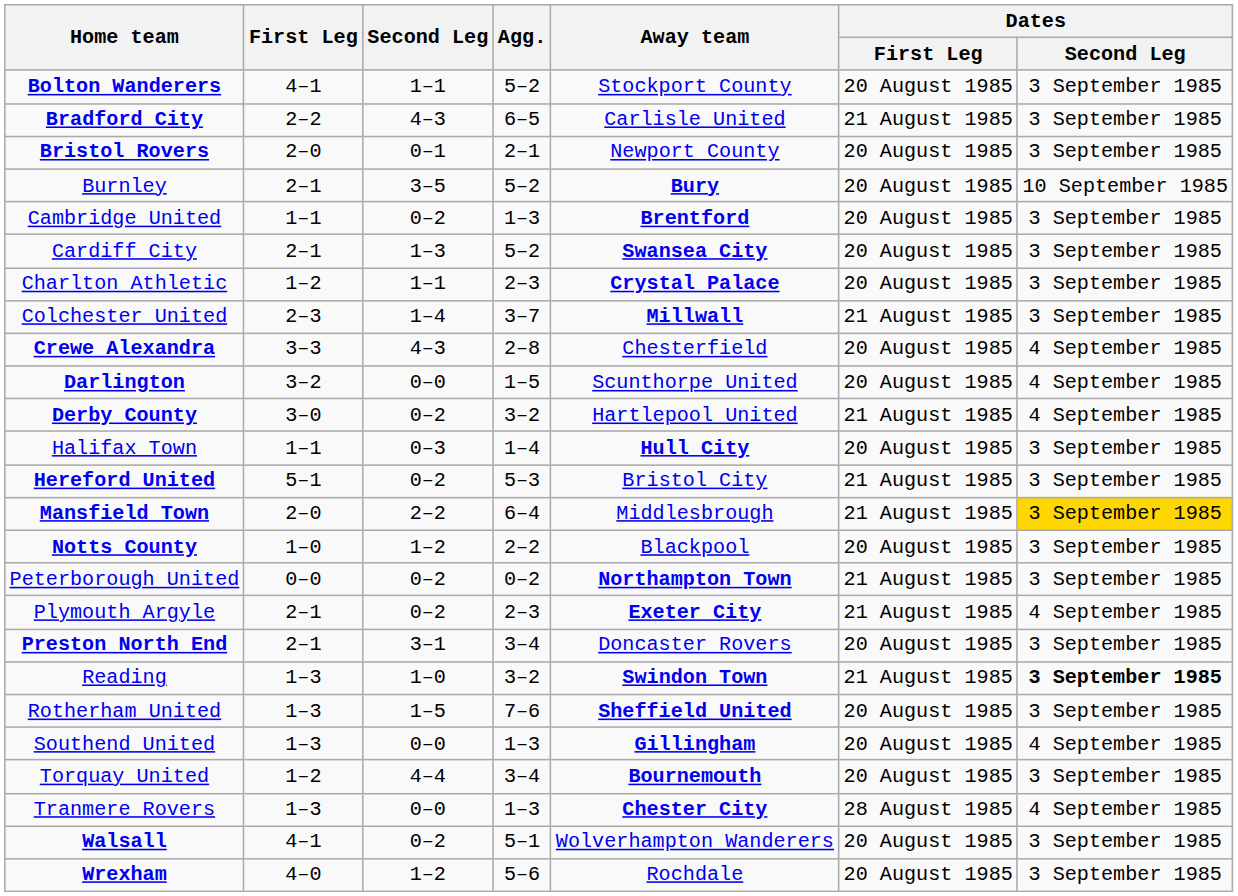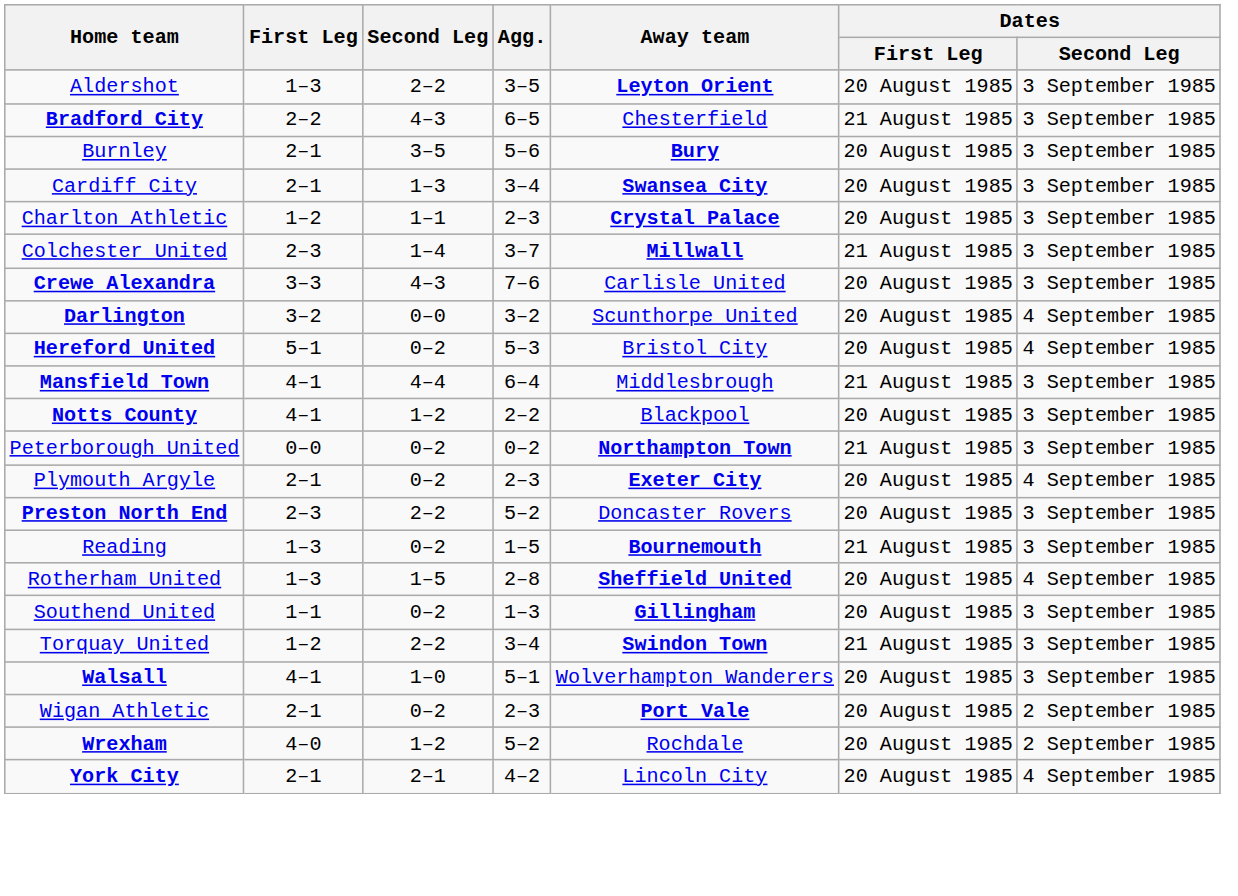+ row: Aldershot | 1–3 | 2–2 | 3–5 | Leyton Orient | 20 August 1985 | 3 September 1985
- row: Bolton Wanderers | 4–1 | 1–1 | 5–2 | Stockport County | 20 August 1985 | 3 September 1985
Bradford City | Away team: Carlisle United -> Chesterfield
- row: Bristol Rovers | 2–0 | 0–1 | 2–1 | Newport County | 20 August 1985 | 3 September 1985
Burnley | Agg.: 5–2 -> 5–6
Burnley | Dates / Second Leg: 10 September 1985 -> 3 September 1985
- row: Cambridge United | 1–1 | 0–2 | 1–3 | Brentford | 20 August 1985 | 3 September 1985
Cardiff City | Agg.: 5–2 -> 3–4
Crewe Alexandra | Agg.: 2–8 -> 7–6
Crewe Alexandra | Away team: Chesterfield -> Carlisle United
Crewe Alexandra | Dates / Second Leg: 4 September 1985 -> 3 September 1985
Darlington | Agg.: 1–5 -> 3–2
- row: Derby County | 3–0 | 0–2 | 3–2 | Hartlepool United | 21 August 1985 | 4 September 1985
- row: Halifax Town | 1–1 | 0–3 | 1–4 | Hull City | 20 August 1985 | 3 September 1985
Hereford United | Dates / First Leg: 21 August 1985 -> 20 August 1985
Hereford United | Dates / Second Leg: 3 September 1985 -> 4 September 1985
Mansfield Town | First Leg: 2–0 -> 4–1
Mansfield Town | Second Leg: 2–2 -> 4–4
Mansfield Town | Dates / Second Leg: gold background -> no background
Notts County | First Leg: 1–0 -> 4–1
Plymouth Argyle | Dates / First Leg: 21 August 1985 -> 20 August 1985
Preston North End | First Leg: 2–1 -> 2–3
Preston North End | Second Leg: 3–1 -> 2–2
Preston North End | Agg.: 3–4 -> 5–2
Reading | Second Leg: 1–0 -> 0–2
Reading | Agg.: 3–2 -> 1–5
Reading | Away team: Swindon Town -> Bournemouth
Reading | Dates / Second Leg: bold -> normal
Rotherham United | Agg.: 7–6 -> 2–8
Rotherham United | Dates / Second Leg: 3 September 1985 -> 4 September 1985
Southend United | First Leg: 1–3 -> 1–1
Southend United | Second Leg: 0–0 -> 0–2
Southend United | Dates / Second Leg: 4 September 1985 -> 3 September 1985
Torquay United | Second Leg: 4–4 -> 2–2
Torquay United | Away team: Bournemouth -> Swindon Town
Torquay United | Dates / First Leg: 20 August 1985 -> 21 August 1985
- row: Tranmere Rovers | 1–3 | 0–0 | 1–3 | Chester City | 28 August 1985 | 4 September 1985
Walsall | Second Leg: 0–2 -> 1–0
+ row: Wigan Athletic | 2–1 | 0–2 | 2–3 | Port Vale | 20 August 1985 | 2 September 1985
Wrexham | Agg.: 5–6 -> 5–2
Wrexham | Dates / Second Leg: 3 September 1985 -> 2 September 1985
+ row: York City | 2–1 | 2–1 | 4–2 | Lincoln City | 20 August 1985 | 4 September 1985
